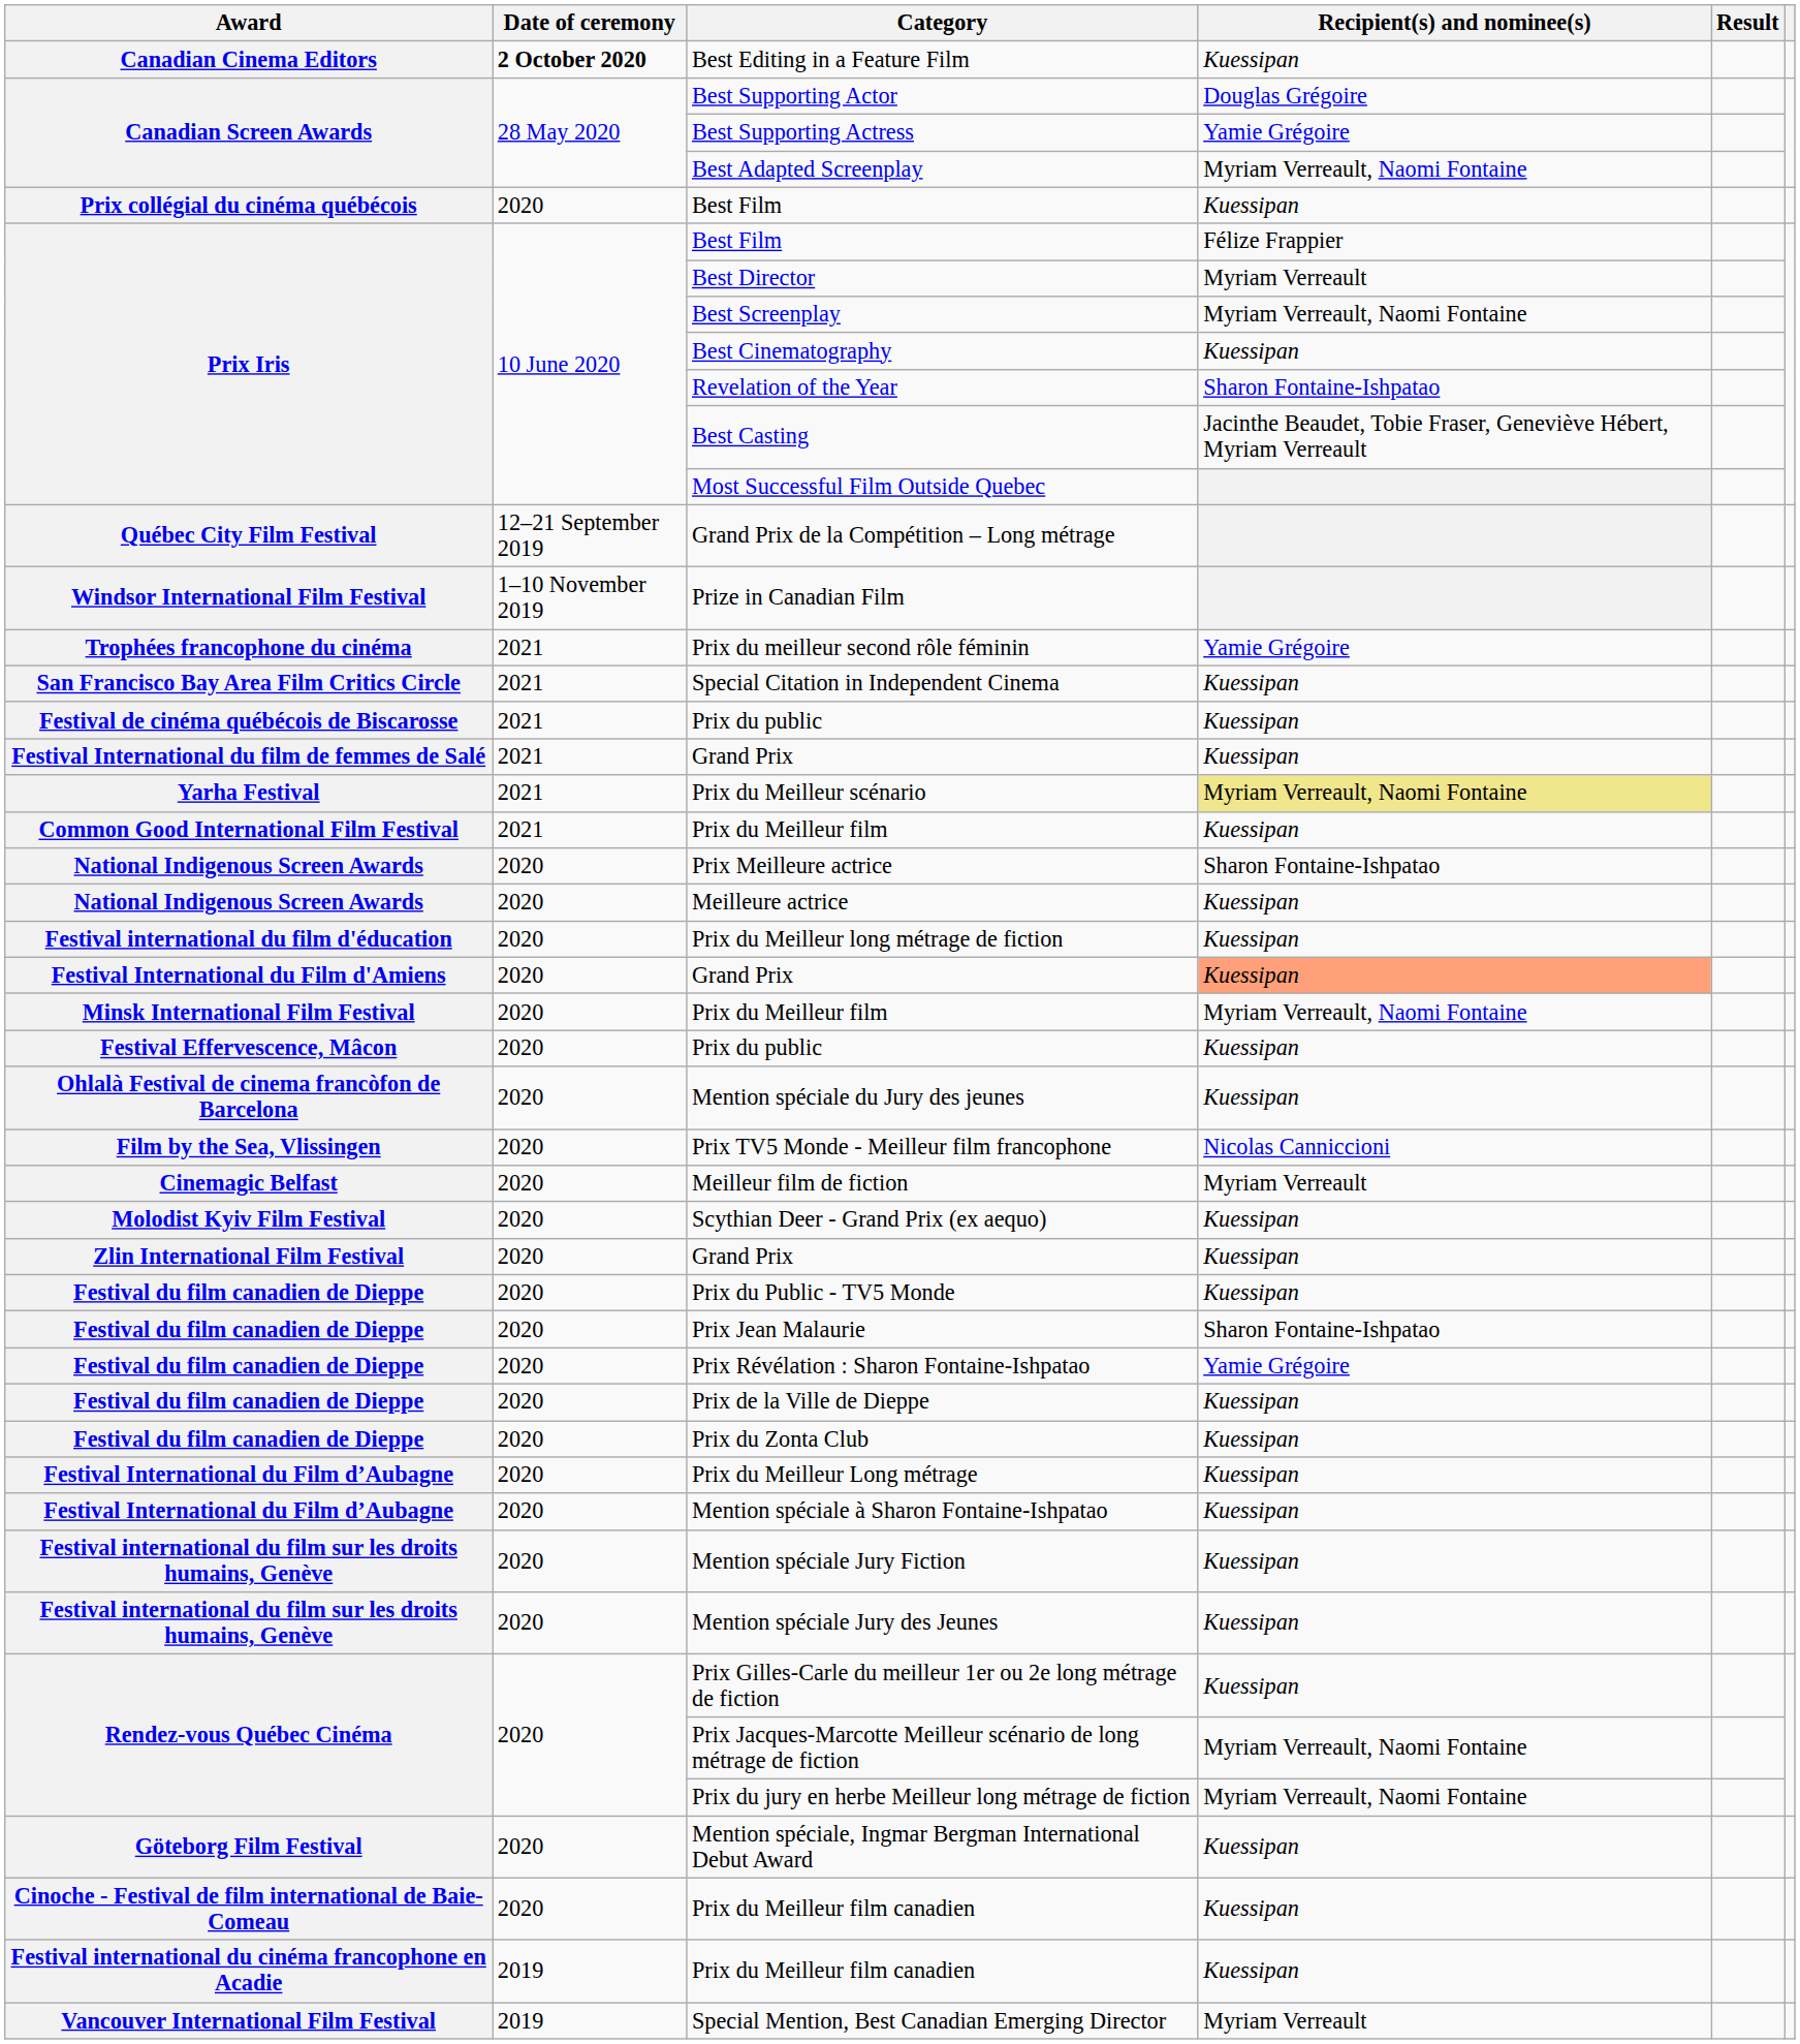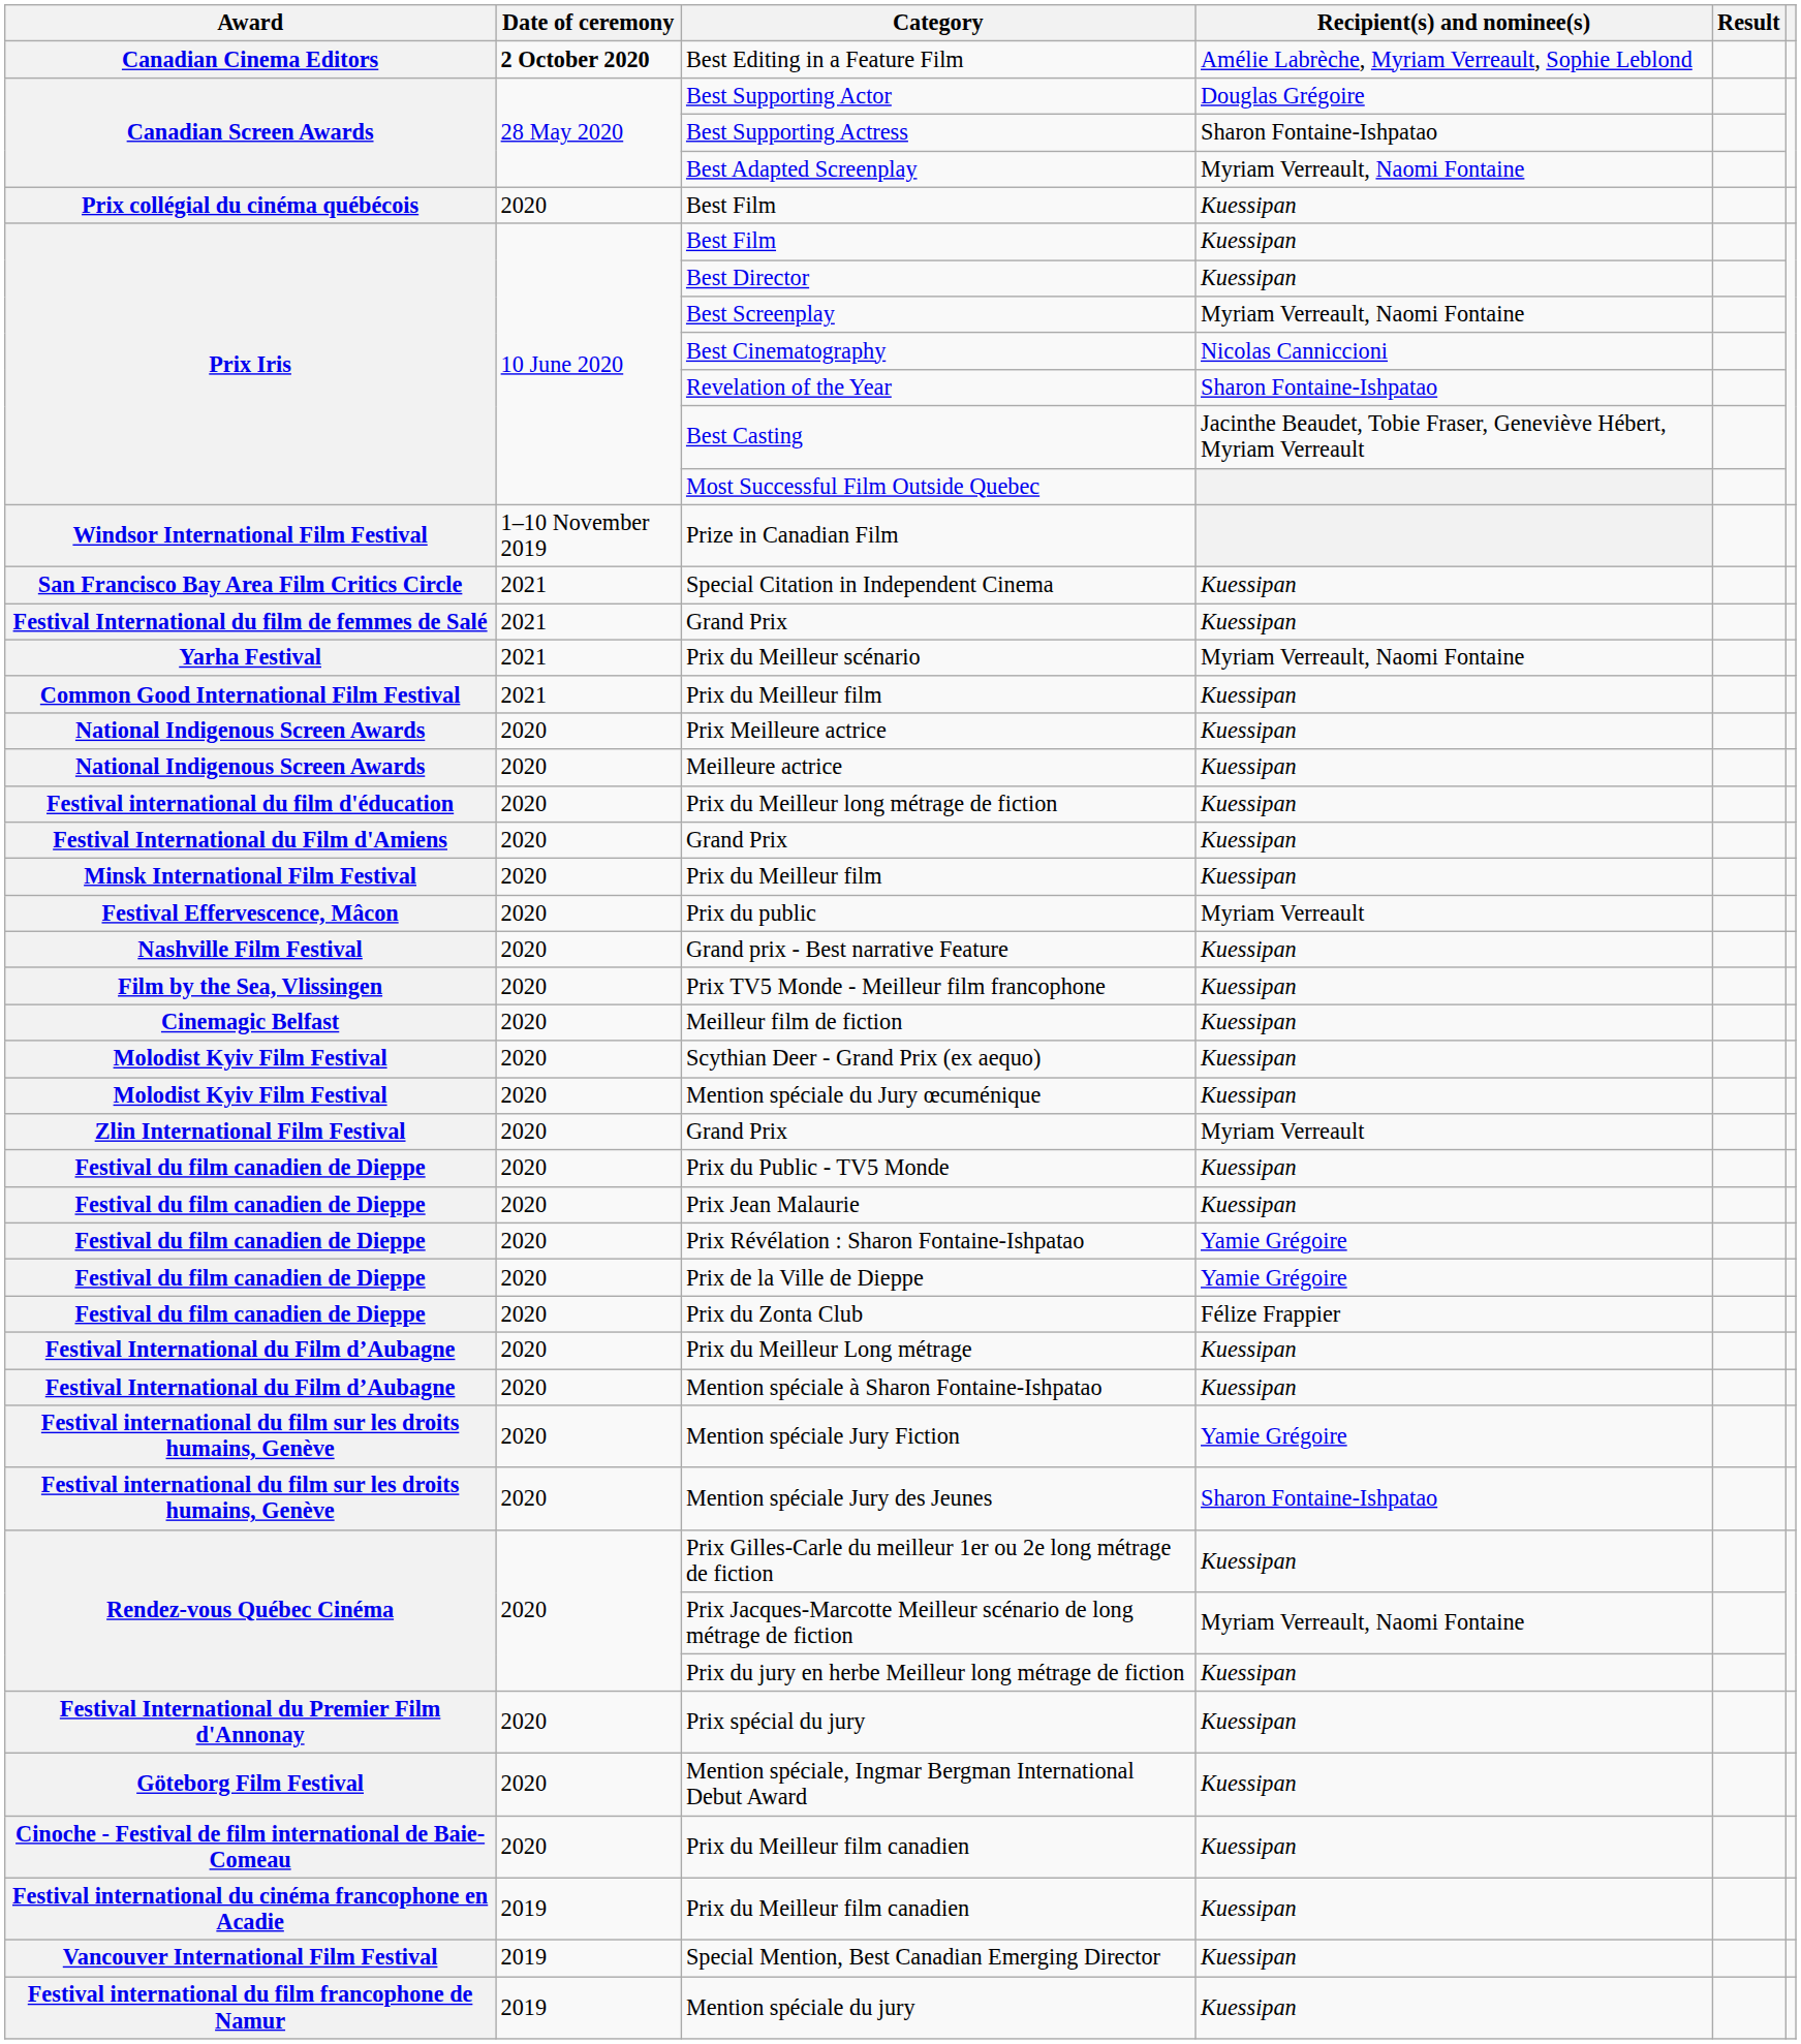Best Editing in a Feature Film | Recipient(s) and nominee(s): Kuessipan -> Amélie Labrèche, Myriam Verreault, Sophie Leblond
Best Supporting Actress | Recipient(s) and nominee(s): Yamie Grégoire -> Sharon Fontaine-Ishpatao
Prix Iris / Best Film | Recipient(s) and nominee(s): Félize Frappier -> Kuessipan
Best Director | Recipient(s) and nominee(s): Myriam Verreault -> Kuessipan
Best Cinematography | Recipient(s) and nominee(s): Kuessipan -> Nicolas Canniccioni
- row: Québec City Film Festival | 12–21 September 2019 | Grand Prix de la Compétition – Long métrage
- row: Trophées francophone du cinéma | 2021 | Prix du meilleur second rôle féminin | Yamie Grégoire
- row: Festival de cinéma québécois de Biscarosse | 2021 | Prix du public | Kuessipan
Prix du Meilleur scénario | Recipient(s) and nominee(s): khaki background -> no background
Prix Meilleure actrice | Recipient(s) and nominee(s): Sharon Fontaine-Ishpatao -> Kuessipan
Festival International du Film d'Amiens / Grand Prix | Recipient(s) and nominee(s): lightsalmon background -> no background
Minsk International Film Festival / Prix du Meilleur film | Recipient(s) and nominee(s): Myriam Verreault, Naomi Fontaine -> Kuessipan
Festival Effervescence, Mâcon / Prix du public | Recipient(s) and nominee(s): Kuessipan -> Myriam Verreault
- row: Ohlalà Festival de cinema francòfon de Barcelona | 2020 | Mention spéciale du Jury des jeunes | Kuessipan
+ row: Nashville Film Festival | 2020 | Grand prix - Best narrative Feature | Kuessipan
Prix TV5 Monde - Meilleur film francophone | Recipient(s) and nominee(s): Nicolas Canniccioni -> Kuessipan
Meilleur film de fiction | Recipient(s) and nominee(s): Myriam Verreault -> Kuessipan
+ row: Molodist Kyiv Film Festival | 2020 | Mention spéciale du Jury œcuménique | Kuessipan
Zlin International Film Festival / Grand Prix | Recipient(s) and nominee(s): Kuessipan -> Myriam Verreault
Prix Jean Malaurie | Recipient(s) and nominee(s): Sharon Fontaine-Ishpatao -> Kuessipan
Prix de la Ville de Dieppe | Recipient(s) and nominee(s): Kuessipan -> Yamie Grégoire
Prix du Zonta Club | Recipient(s) and nominee(s): Kuessipan -> Félize Frappier
Mention spéciale Jury Fiction | Recipient(s) and nominee(s): Kuessipan -> Yamie Grégoire
Mention spéciale Jury des Jeunes | Recipient(s) and nominee(s): Kuessipan -> Sharon Fontaine-Ishpatao
Prix du jury en herbe Meilleur long métrage de fiction | Recipient(s) and nominee(s): Myriam Verreault, Naomi Fontaine -> Kuessipan
+ row: Festival International du Premier Film d'Annonay | 2020 | Prix spécial du jury | Kuessipan
Special Mention, Best Canadian Emerging Director | Recipient(s) and nominee(s): Myriam Verreault -> Kuessipan
+ row: Festival international du film francophone de Namur | 2019 | Mention spéciale du jury | Kuessipan
